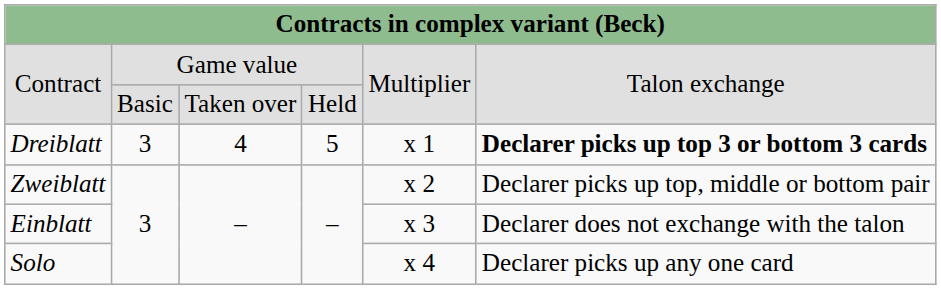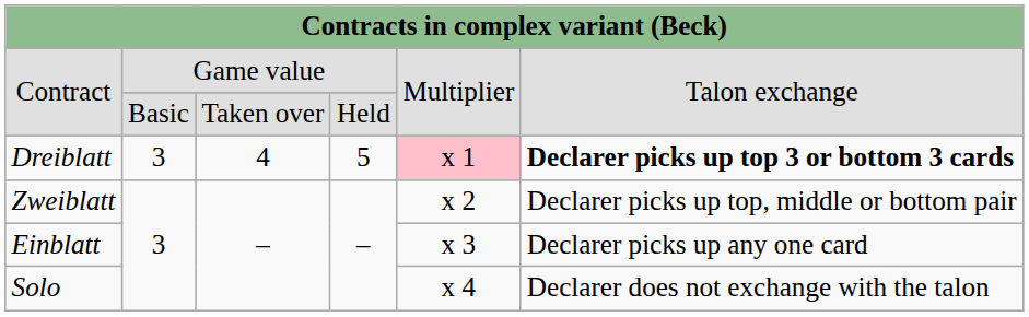Dreiblatt | column 5: no background -> pink background
Einblatt | column 6: Declarer does not exchange with the talon -> Declarer picks up any one card
Solo | column 6: Declarer picks up any one card -> Declarer does not exchange with the talon
